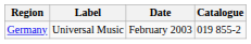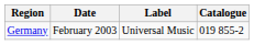columns swapped: Date <-> Label
